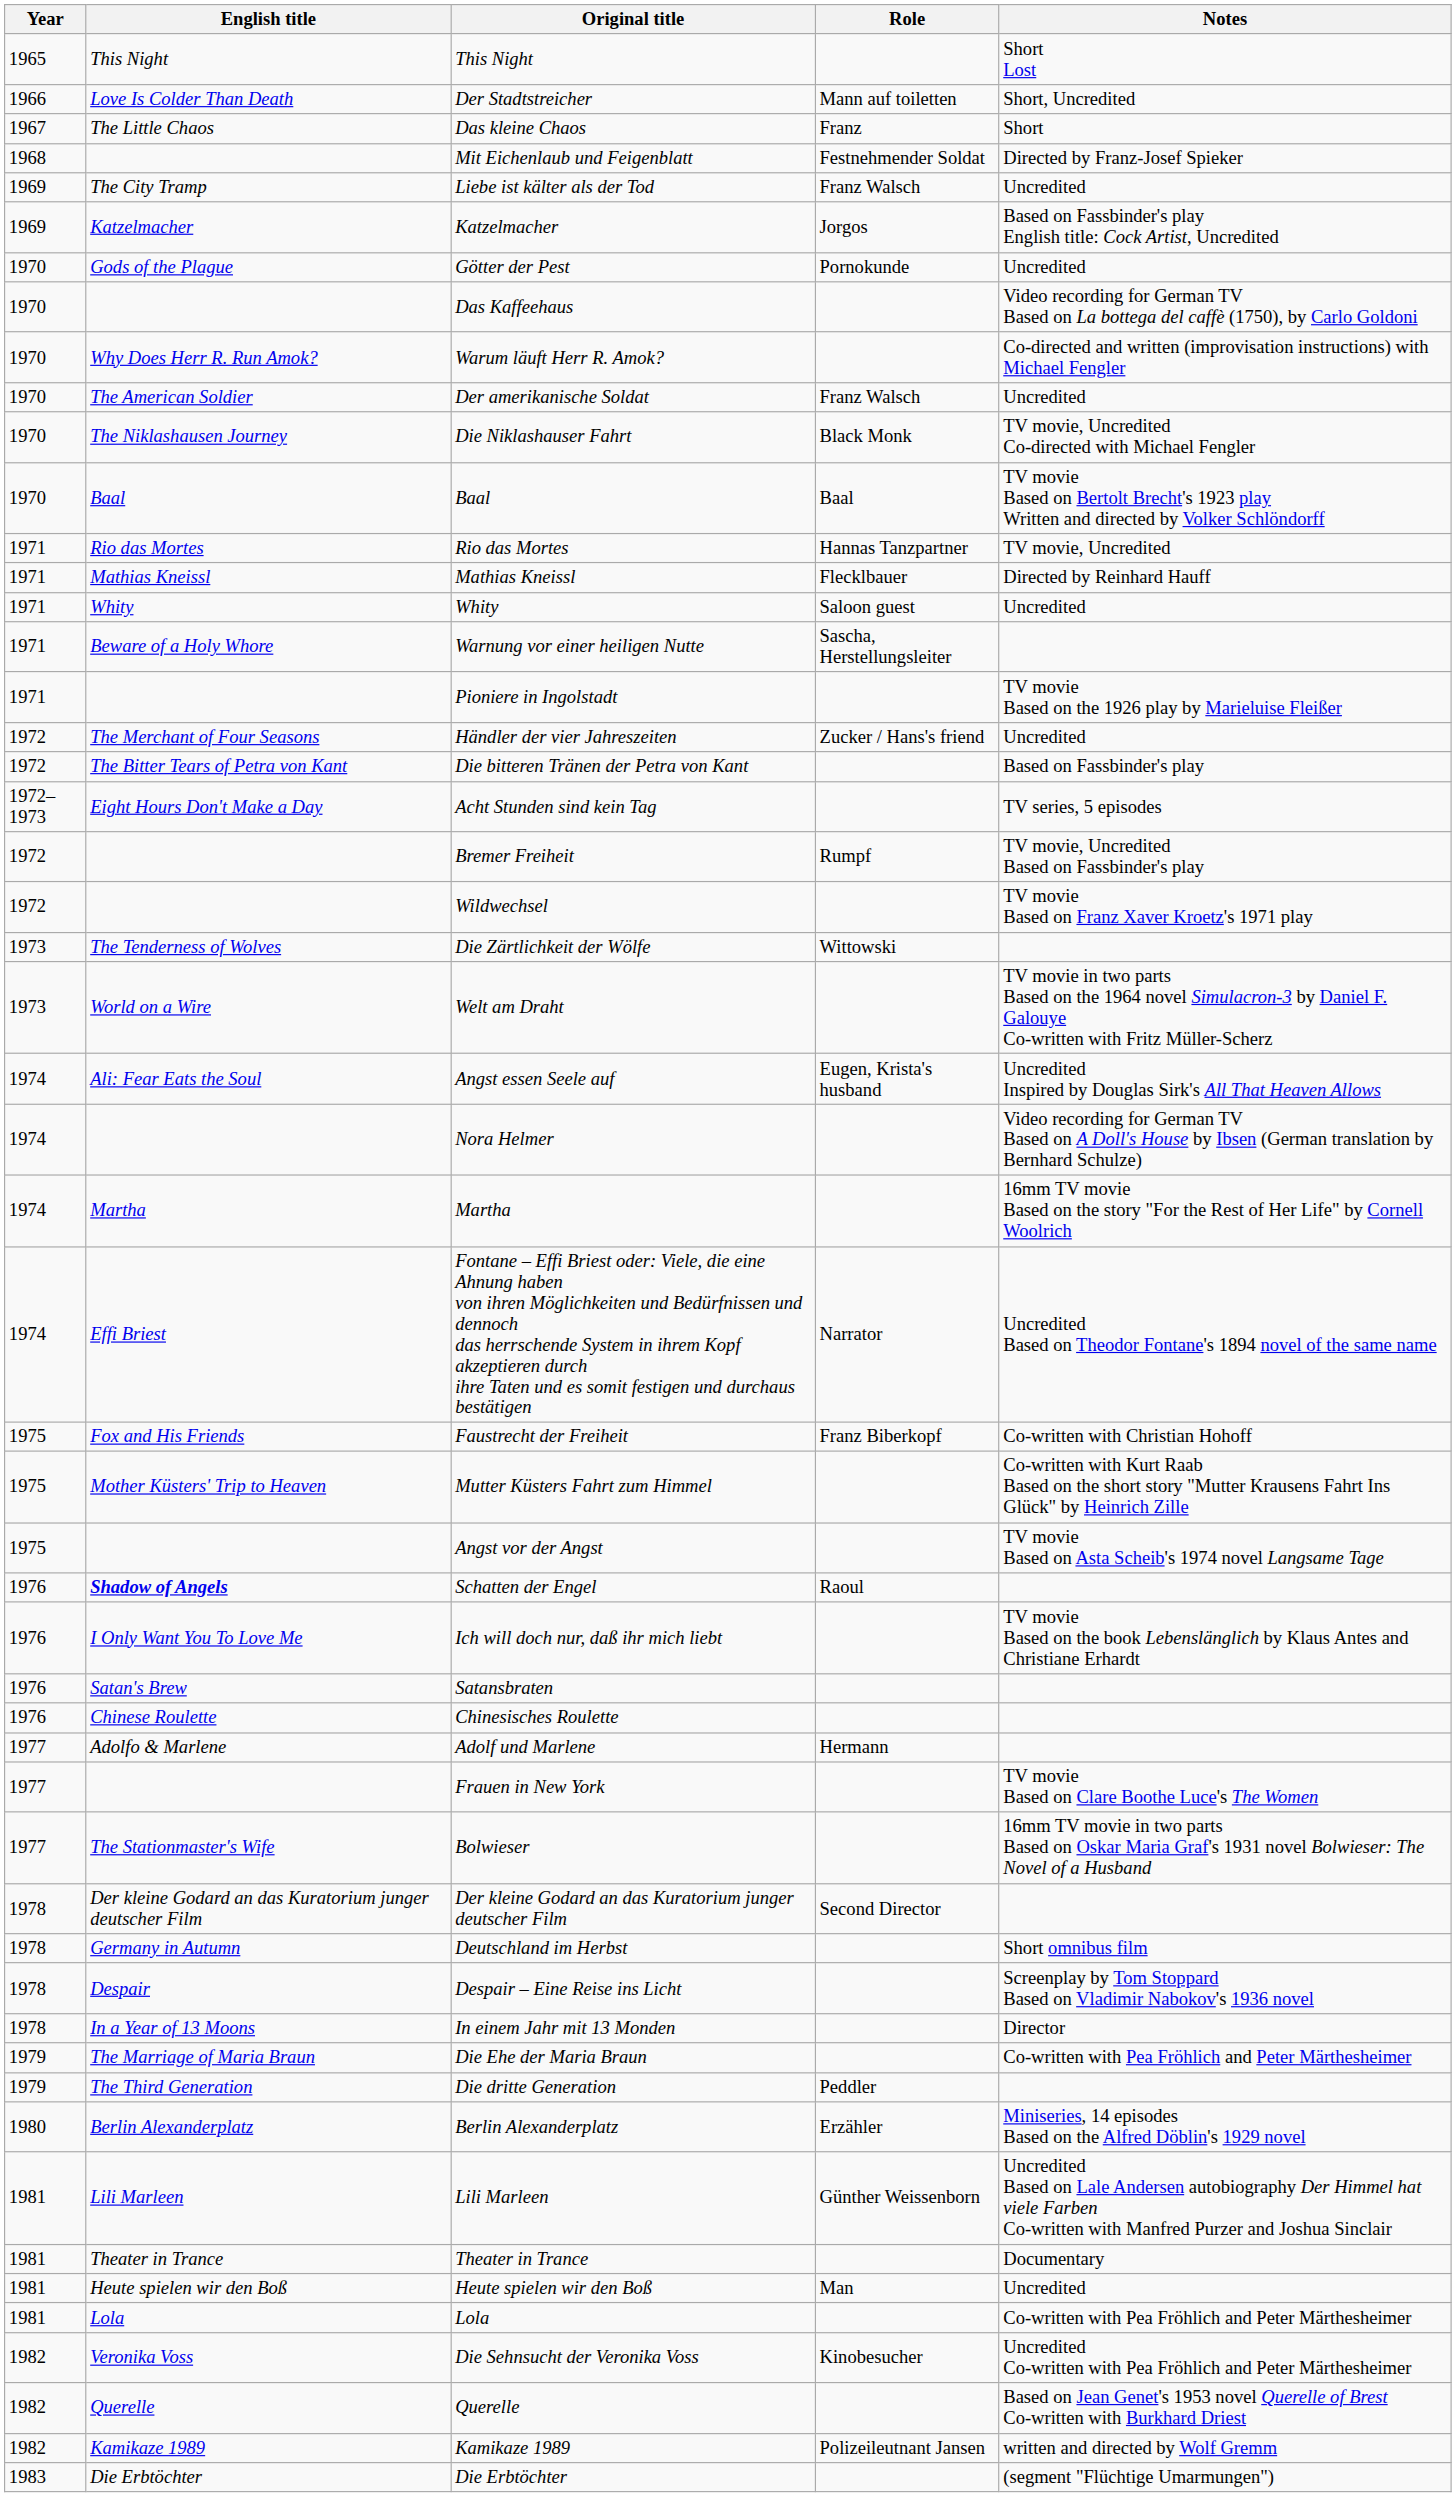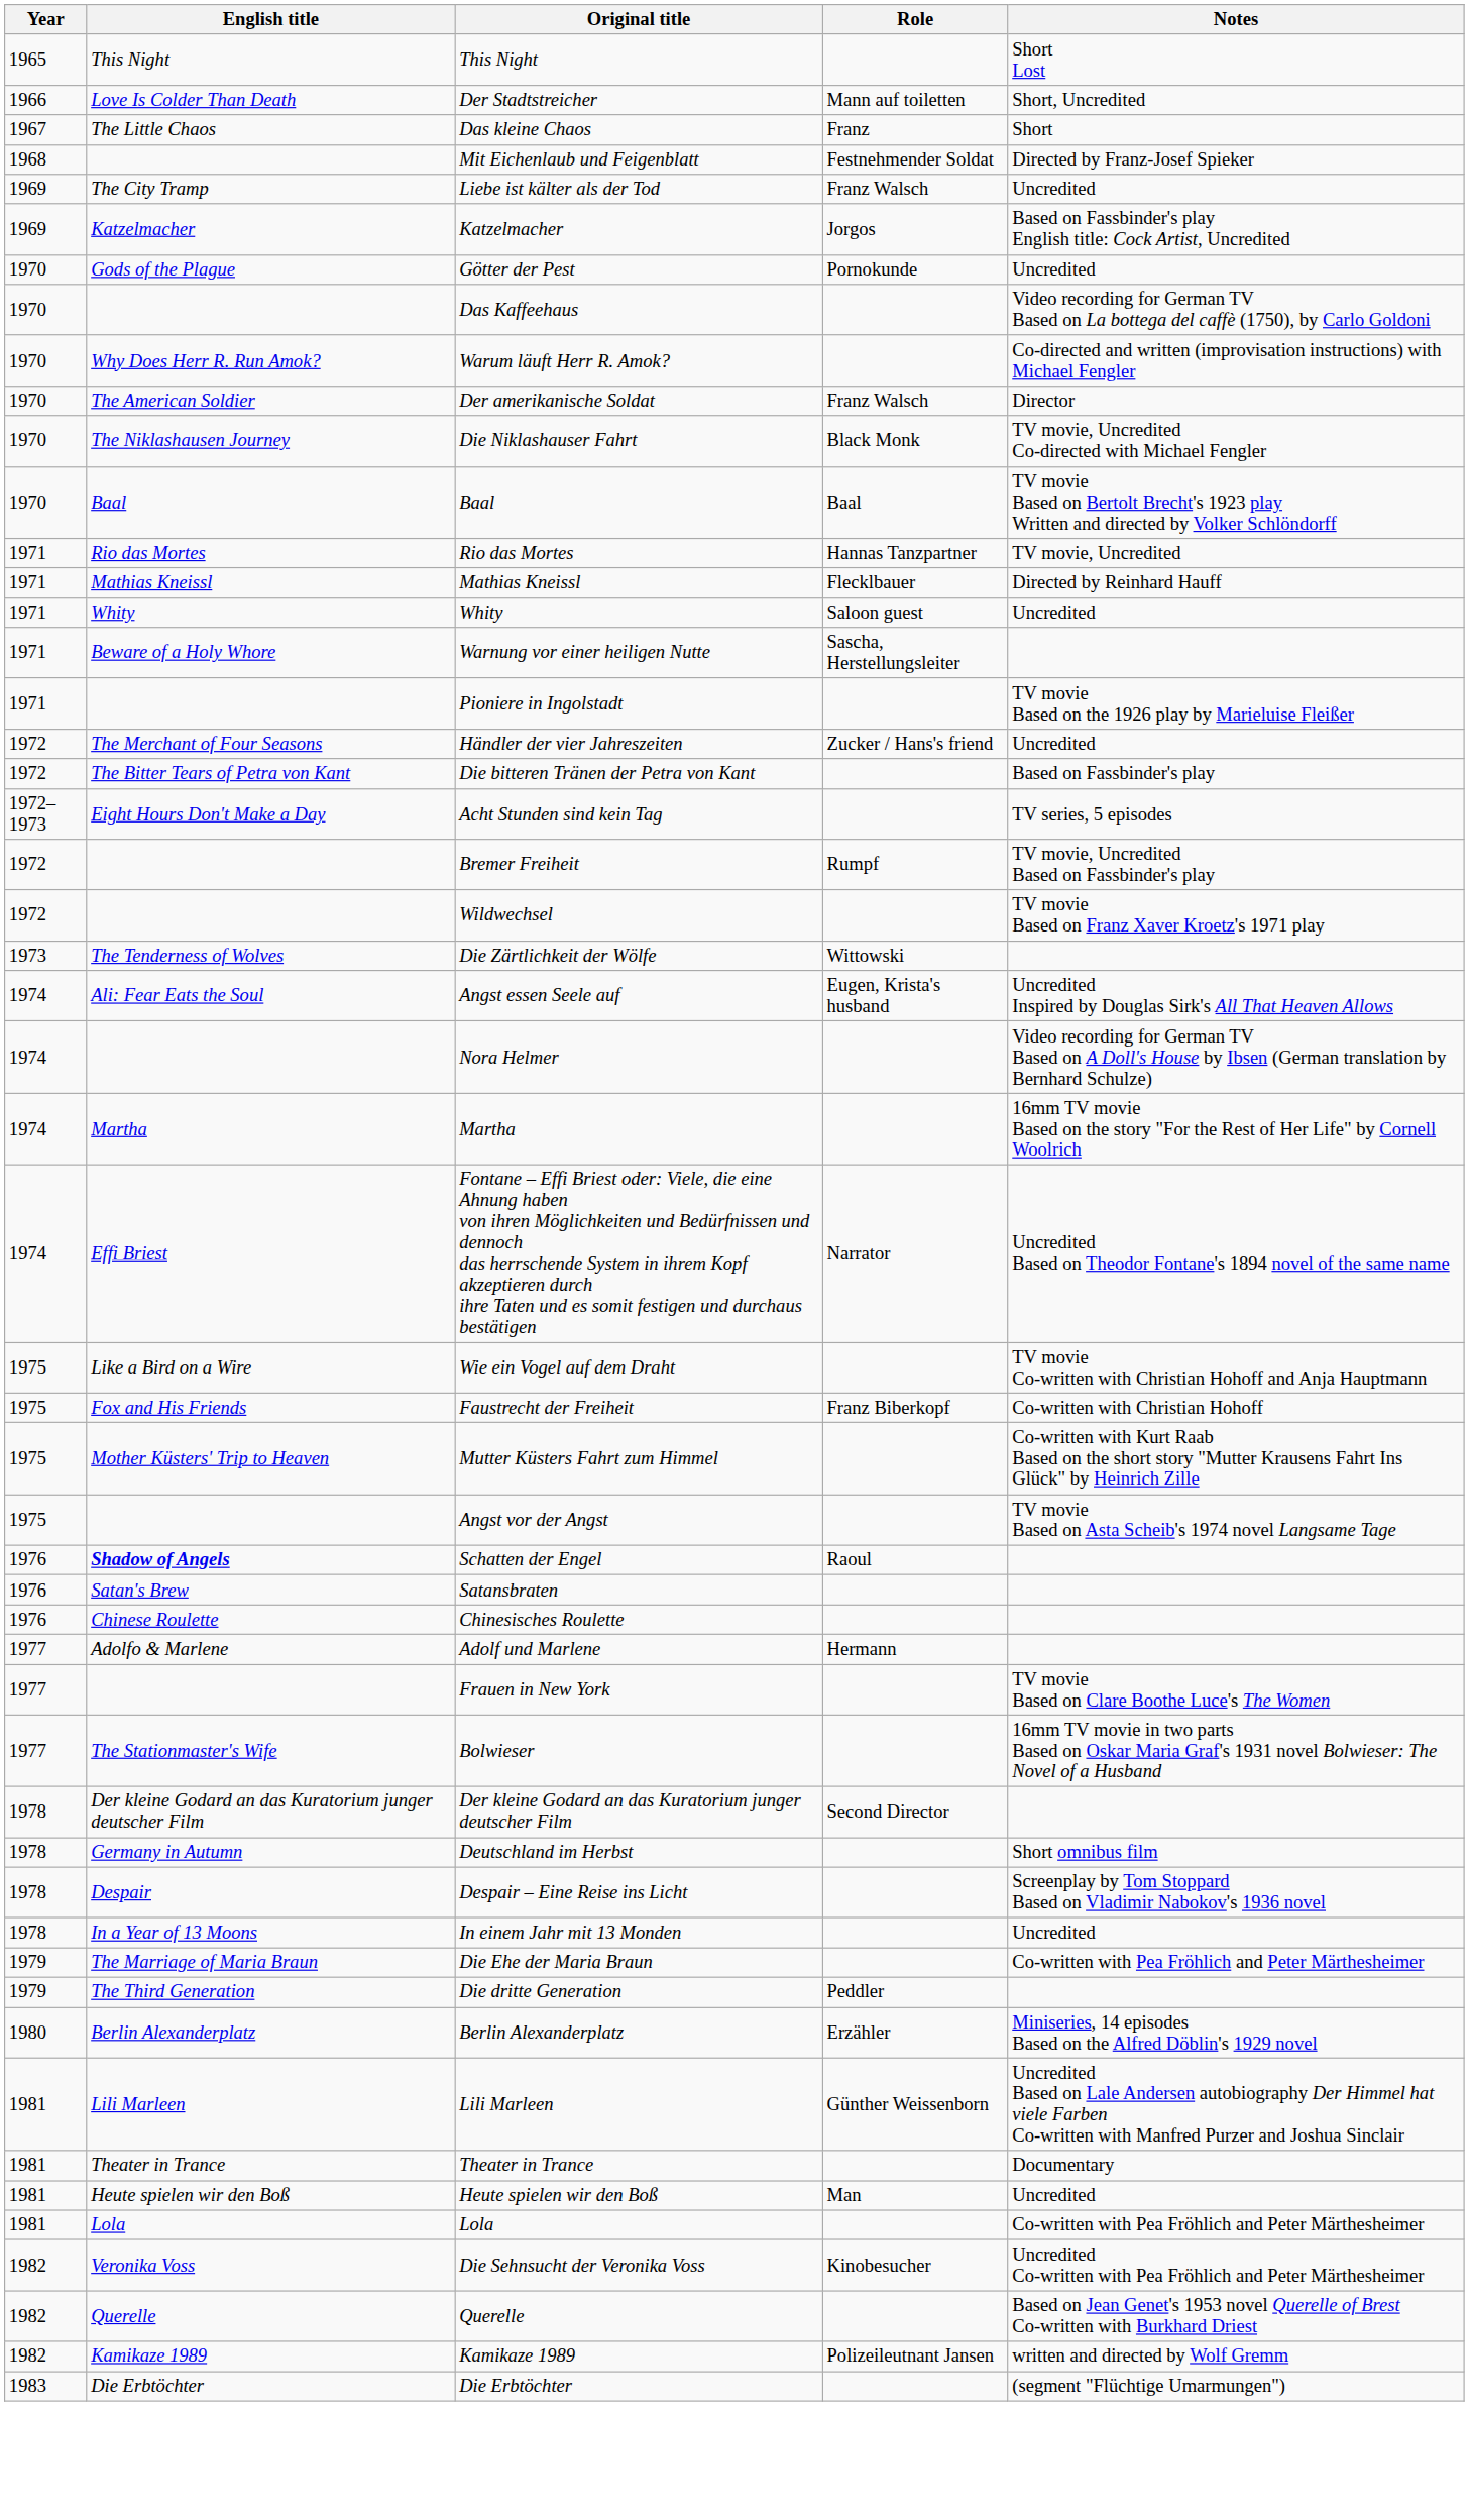Der amerikanische Soldat | Notes: Uncredited -> Director
- row: 1973 | World on a Wire | Welt am Draht | TV movie in two parts Based on the 1964 novel Simulacron-3 by Daniel F. Galouye Co-written with Fritz Müller-Scherz
+ row: 1975 | Like a Bird on a Wire | Wie ein Vogel auf dem Draht | TV movie Co-written with Christian Hohoff and Anja Hauptmann
- row: 1976 | I Only Want You To Love Me | Ich will doch nur, daß ihr mich liebt | TV movie Based on the book Lebenslänglich by Klaus Antes and Christiane Erhardt
In einem Jahr mit 13 Monden | Notes: Director -> Uncredited
